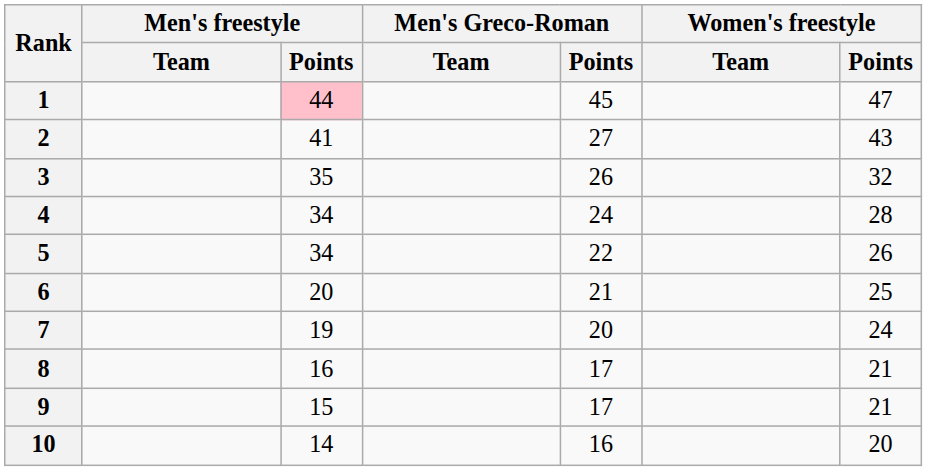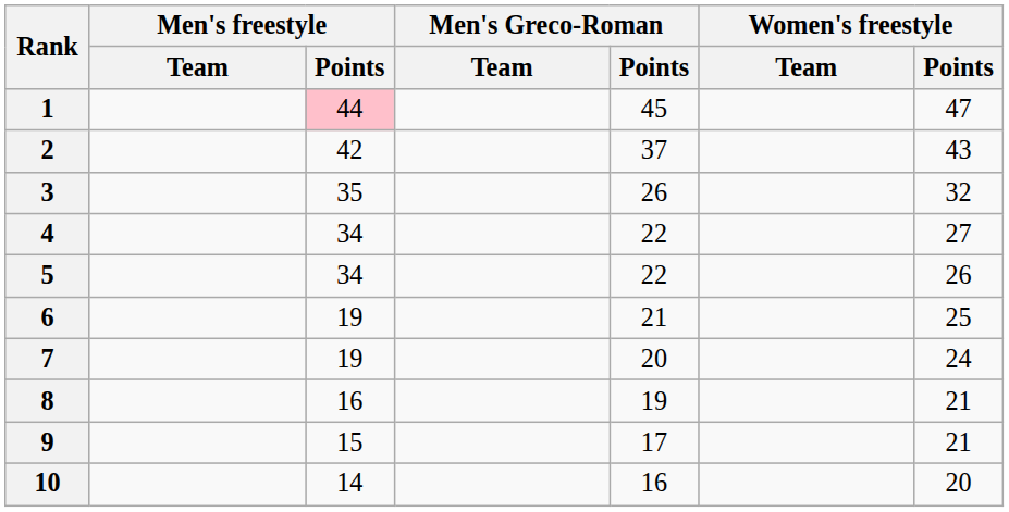2 | Men's freestyle / Points: 41 -> 42
2 | Men's Greco-Roman / Points: 27 -> 37
4 | Men's Greco-Roman / Points: 24 -> 22
4 | Women's freestyle / Points: 28 -> 27
6 | Men's freestyle / Points: 20 -> 19
8 | Men's Greco-Roman / Points: 17 -> 19
